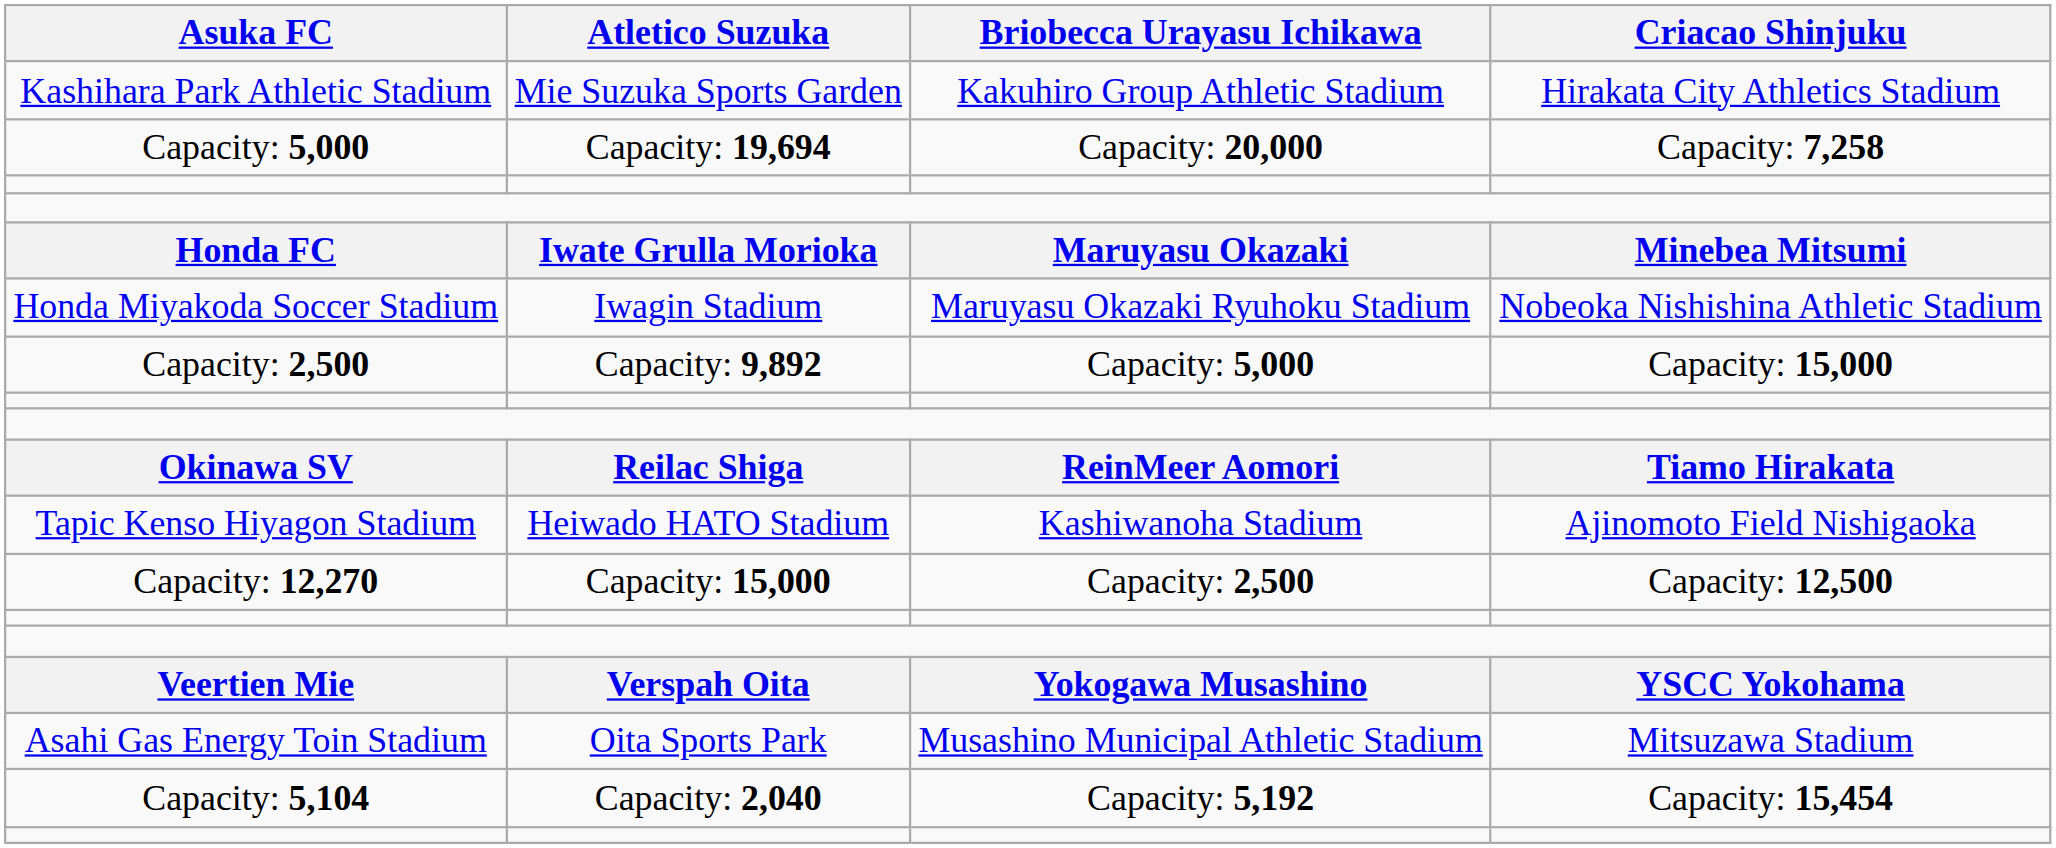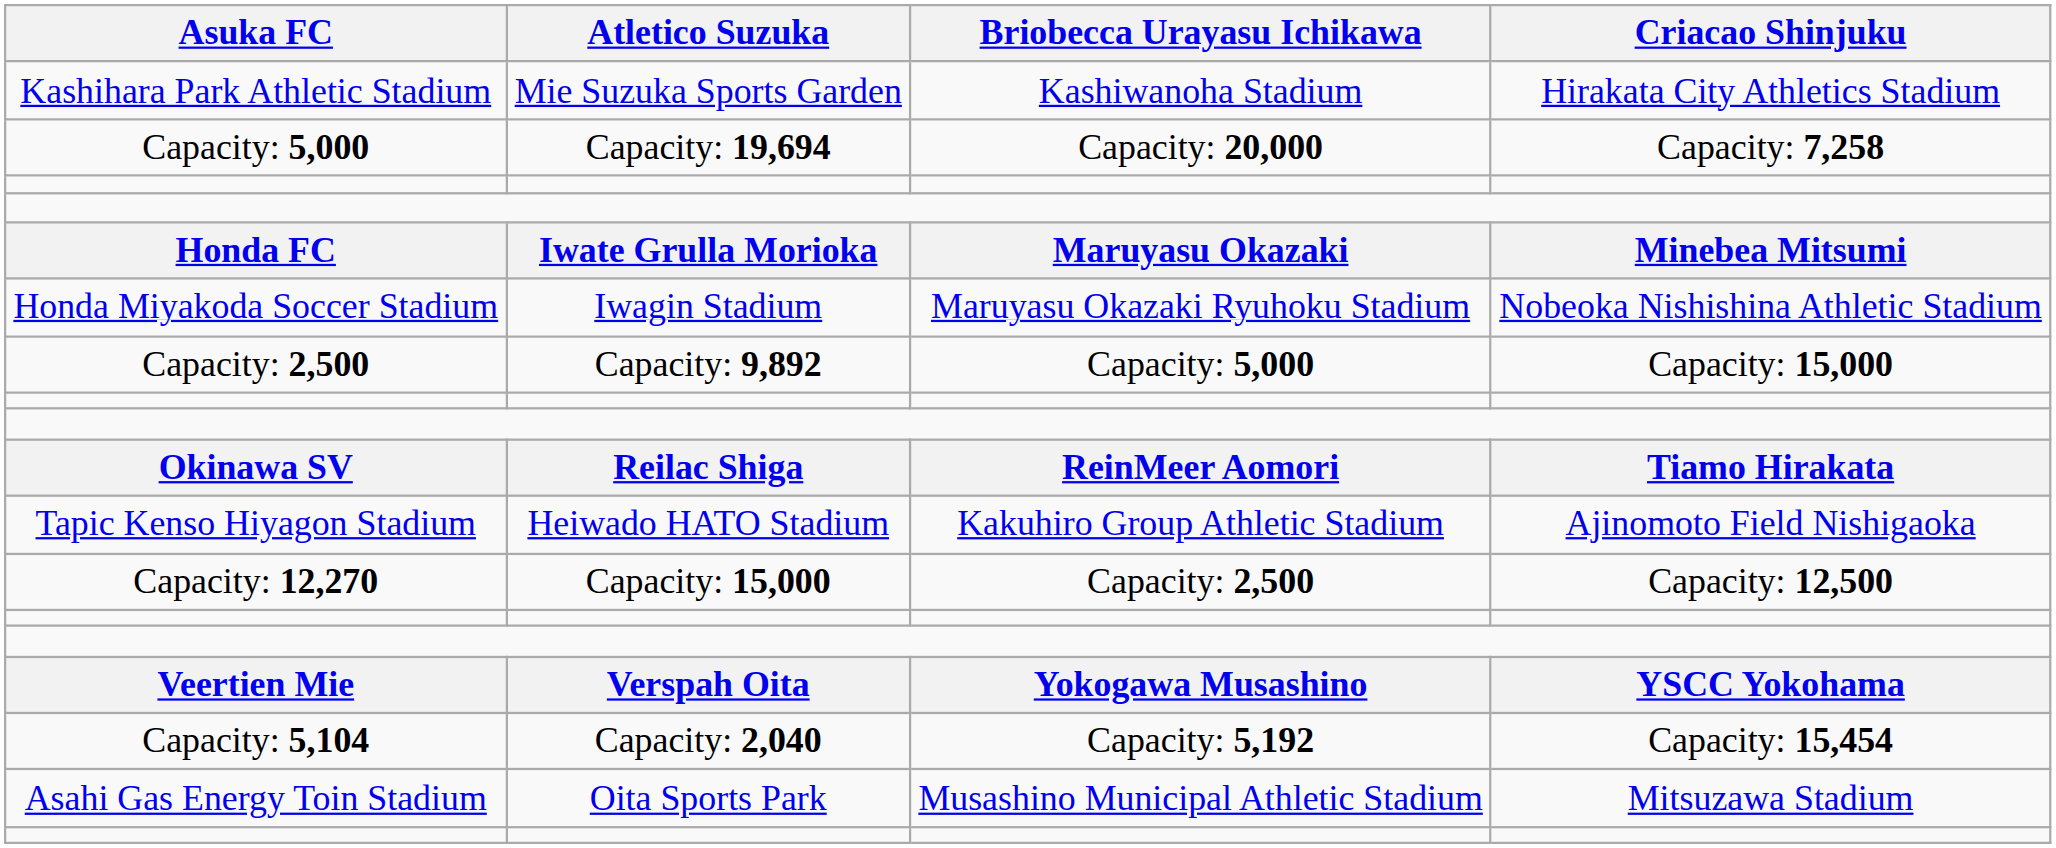Kashihara Park Athletic Stadium | Briobecca Urayasu Ichikawa: Kakuhiro Group Athletic Stadium -> Kashiwanoha Stadium
Tapic Kenso Hiyagon Stadium | Briobecca Urayasu Ichikawa: Kashiwanoha Stadium -> Kakuhiro Group Athletic Stadium
rows swapped: Asahi Gas Energy Toin Stadium <-> Capacity: 5,104
